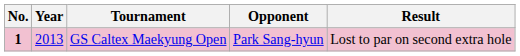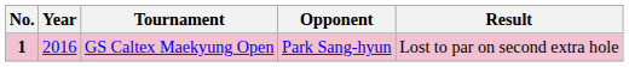GS Caltex Maekyung Open | Year: 2013 -> 2016
